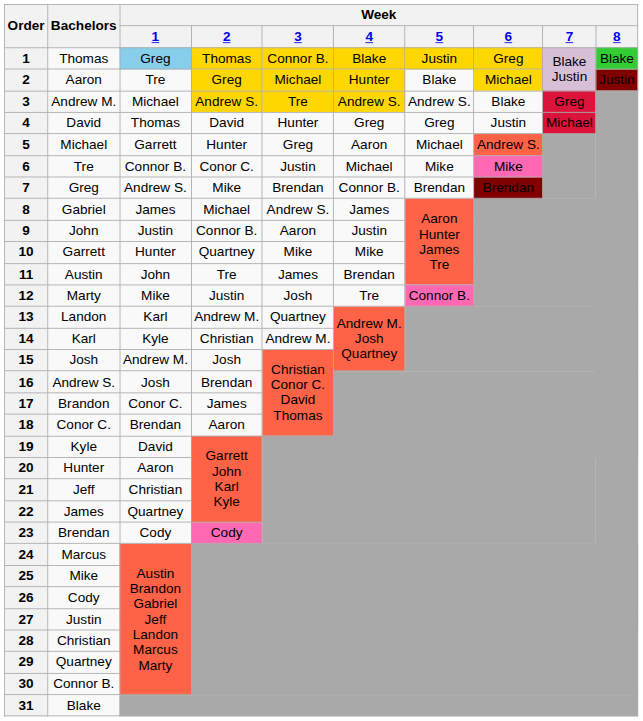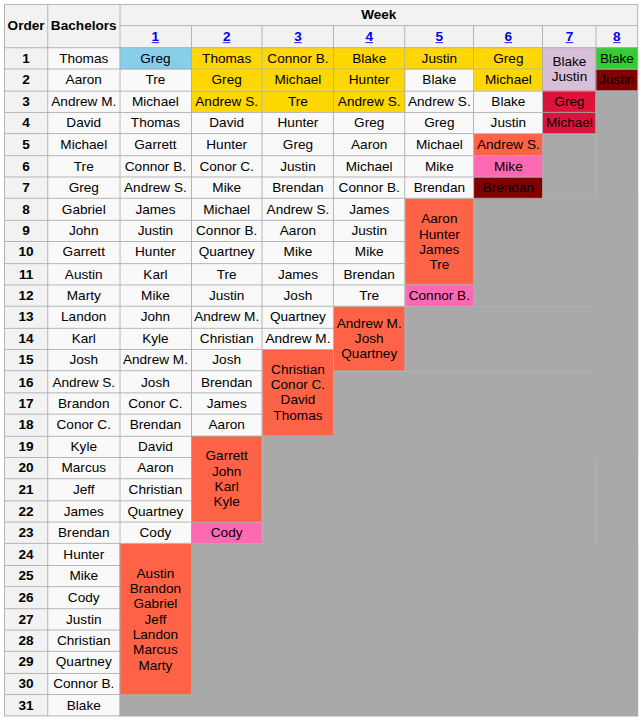11 | Week / 1: John -> Karl
13 | Week / 1: Karl -> John
20 | Bachelors: Hunter -> Marcus
24 | Bachelors: Marcus -> Hunter
